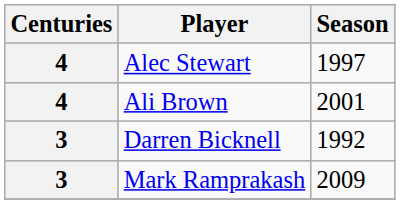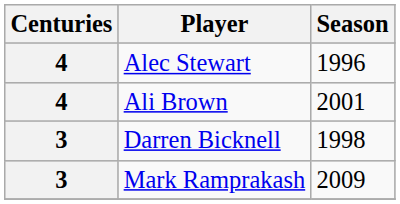Alec Stewart | Season: 1997 -> 1996
Darren Bicknell | Season: 1992 -> 1998
